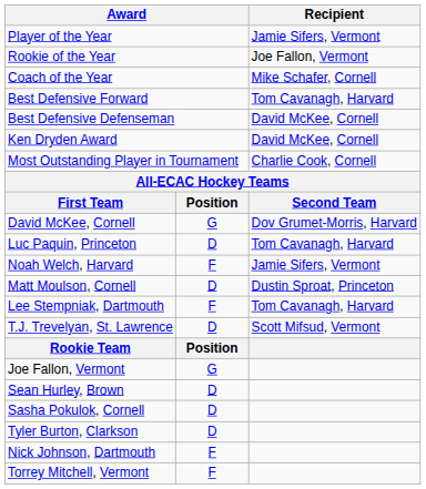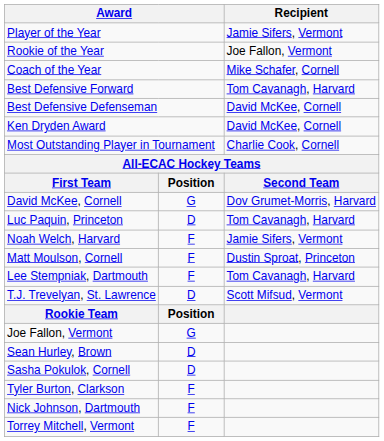Matt Moulson, Cornell | column 2: D -> F
Tyler Burton, Clarkson | column 2: D -> F
